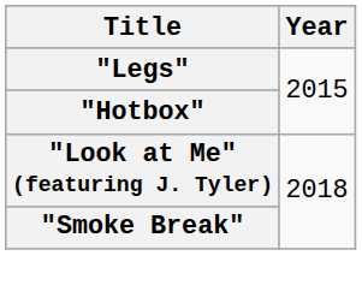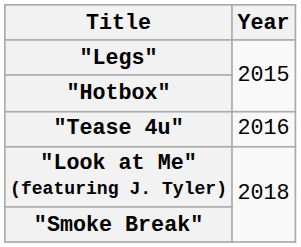+ row: "Tease 4u" | 2016
